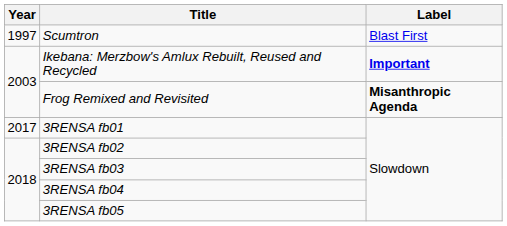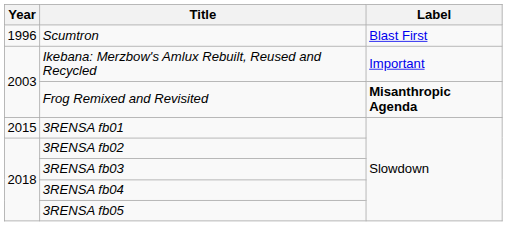Scumtron | Year: 1997 -> 1996
Ikebana: Merzbow's Amlux Rebuilt, Reused and Recycled | Label: bold -> normal
3RENSA fb01 | Year: 2017 -> 2015
